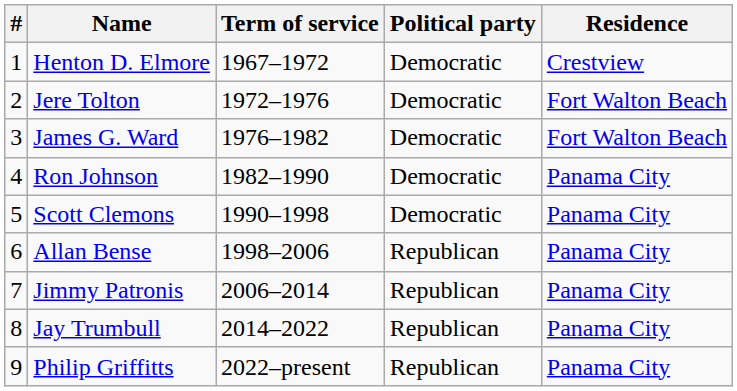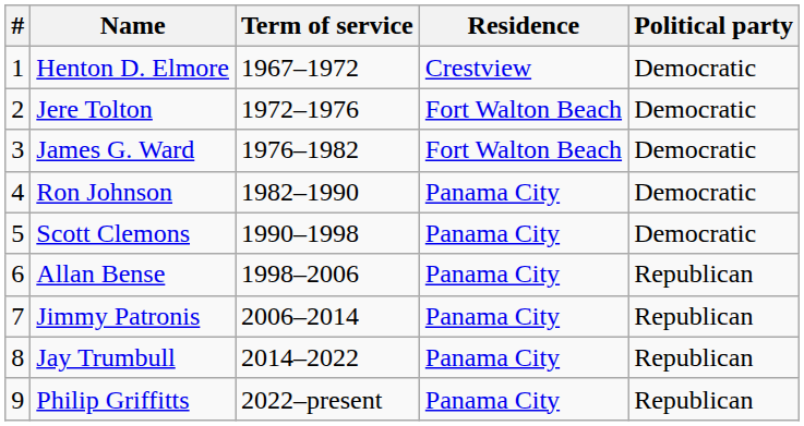columns swapped: Residence <-> Political party
